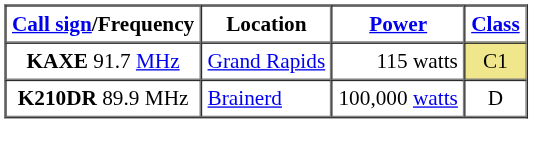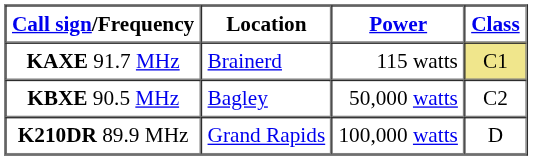KAXE 91.7 MHz | Location: Grand Rapids -> Brainerd
+ row: KBXE 90.5 MHz | Bagley | 50,000 watts | C2
K210DR 89.9 MHz | Location: Brainerd -> Grand Rapids
